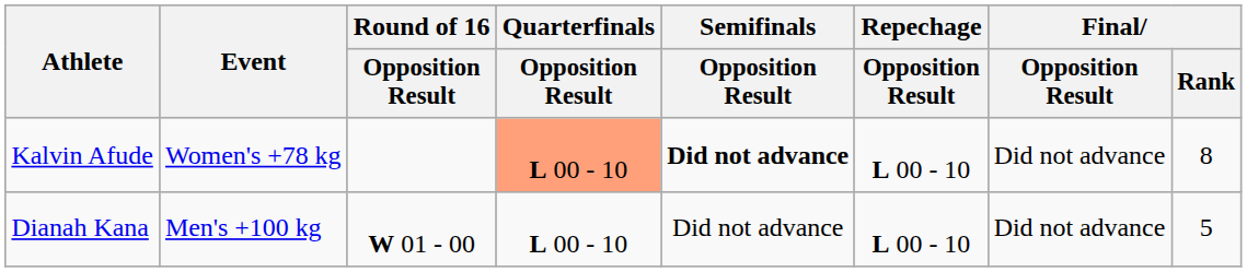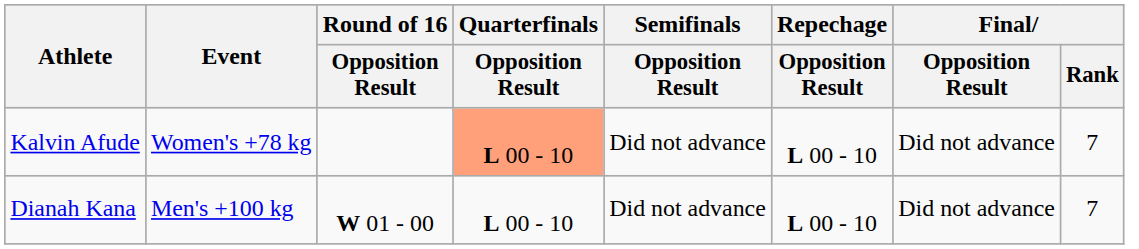Kalvin Afude | Semifinals / Opposition Result: bold -> normal
Kalvin Afude | Final / Rank: 8 -> 7
Dianah Kana | Final / Rank: 5 -> 7
